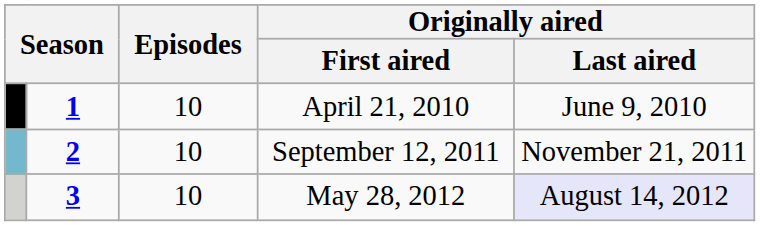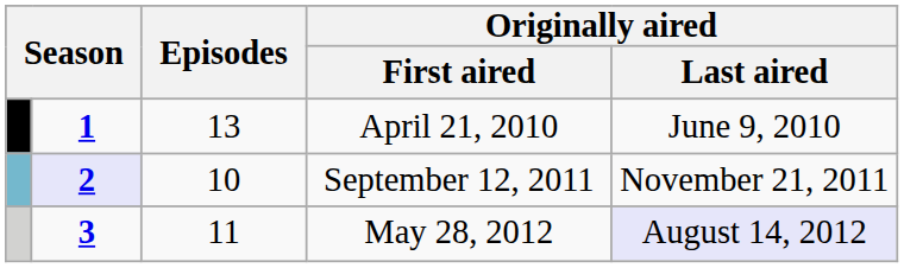April 21, 2010 | Episodes: 10 -> 13
September 12, 2011 | column 2: no background -> lavender background
May 28, 2012 | Episodes: 10 -> 11
